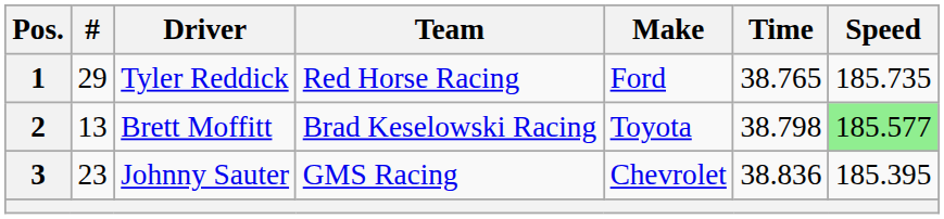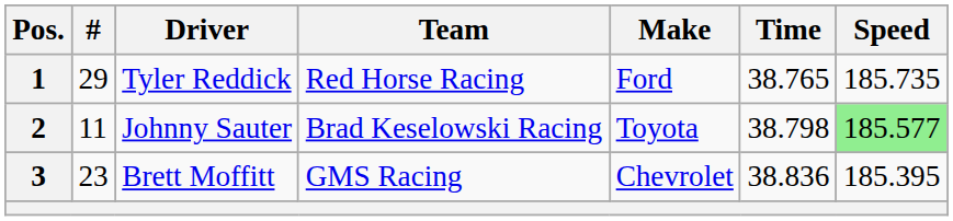2 | #: 13 -> 11
2 | Driver: Brett Moffitt -> Johnny Sauter
3 | Driver: Johnny Sauter -> Brett Moffitt
